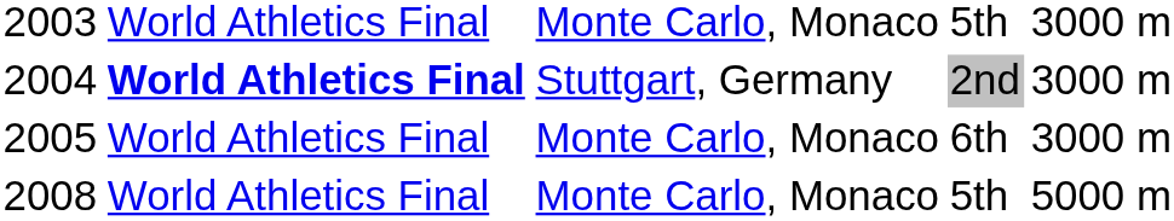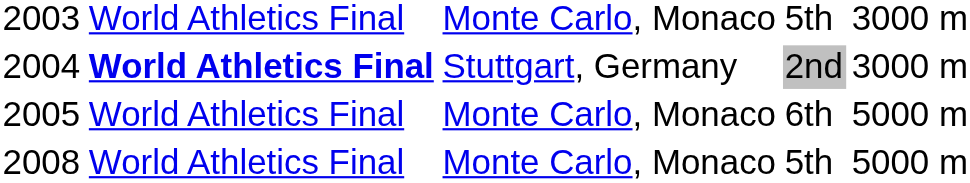6th | column 5: 3000 m -> 5000 m
